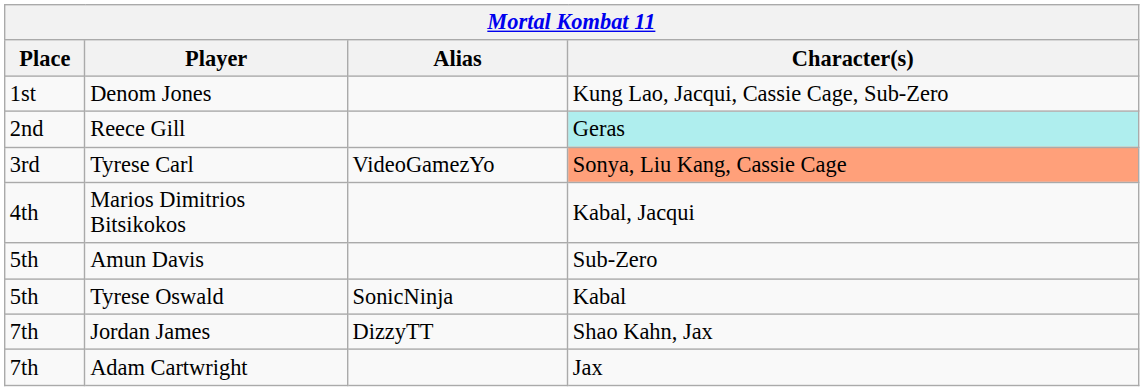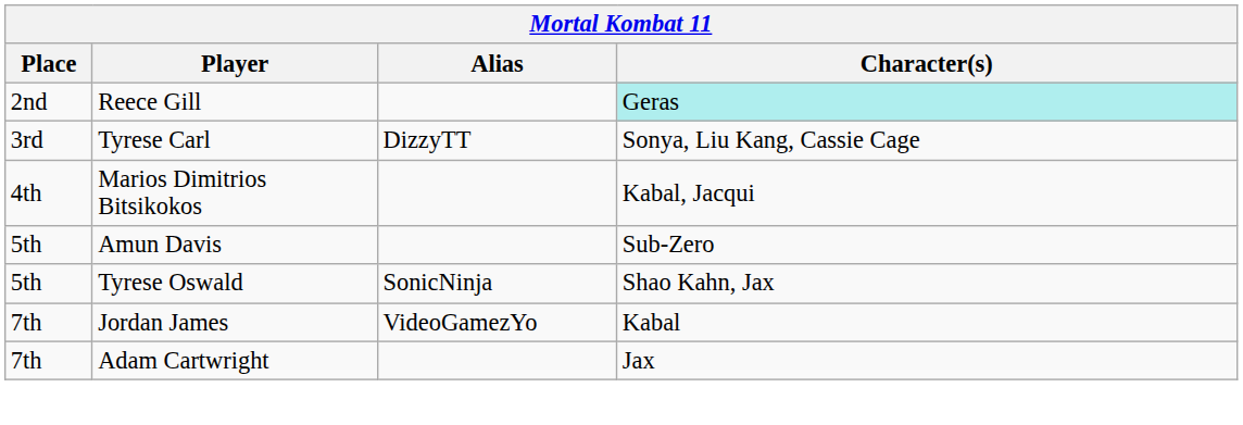- row: 1st | Denom Jones | Kung Lao, Jacqui, Cassie Cage, Sub-Zero
Tyrese Carl | Alias: VideoGamezYo -> DizzyTT
Tyrese Carl | Character(s): lightsalmon background -> no background
Tyrese Oswald | Character(s): Kabal -> Shao Kahn, Jax
Jordan James | Alias: DizzyTT -> VideoGamezYo
Jordan James | Character(s): Shao Kahn, Jax -> Kabal
